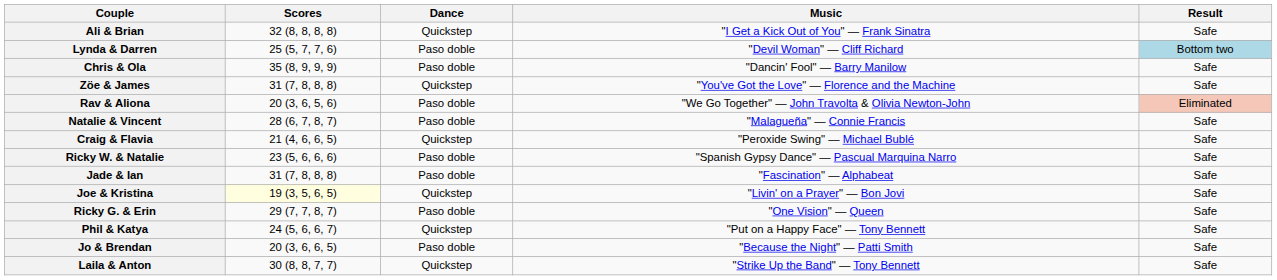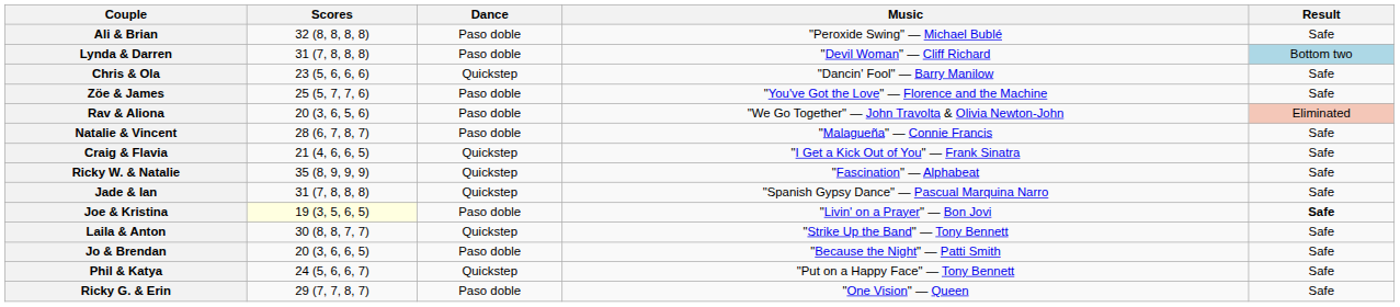Ali & Brian | Dance: Quickstep -> Paso doble
Ali & Brian | Music: "I Get a Kick Out of You" — Frank Sinatra -> "Peroxide Swing" — Michael Bublé
Lynda & Darren | Scores: 25 (5, 7, 7, 6) -> 31 (7, 8, 8, 8)
Chris & Ola | Scores: 35 (8, 9, 9, 9) -> 23 (5, 6, 6, 6)
Chris & Ola | Dance: Paso doble -> Quickstep
Zöe & James | Scores: 31 (7, 8, 8, 8) -> 25 (5, 7, 7, 6)
Zöe & James | Dance: Quickstep -> Paso doble
Craig & Flavia | Music: "Peroxide Swing" — Michael Bublé -> "I Get a Kick Out of You" — Frank Sinatra
Ricky W. & Natalie | Scores: 23 (5, 6, 6, 6) -> 35 (8, 9, 9, 9)
Ricky W. & Natalie | Dance: Paso doble -> Quickstep
Ricky W. & Natalie | Music: "Spanish Gypsy Dance" — Pascual Marquina Narro -> "Fascination" — Alphabeat
Jade & Ian | Dance: Paso doble -> Quickstep
Jade & Ian | Music: "Fascination" — Alphabeat -> "Spanish Gypsy Dance" — Pascual Marquina Narro
Joe & Kristina | Dance: Quickstep -> Paso doble
Joe & Kristina | Result: normal -> bold
rows swapped: Laila & Anton <-> Ricky G. & Erin
rows swapped: Jo & Brendan <-> Phil & Katya
